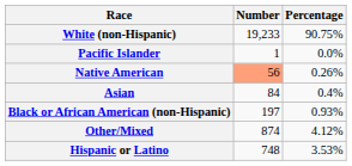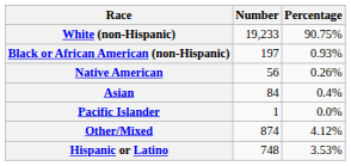rows swapped: Black or African American (non-Hispanic) <-> Pacific Islander
Native American | Number: lightsalmon background -> no background
